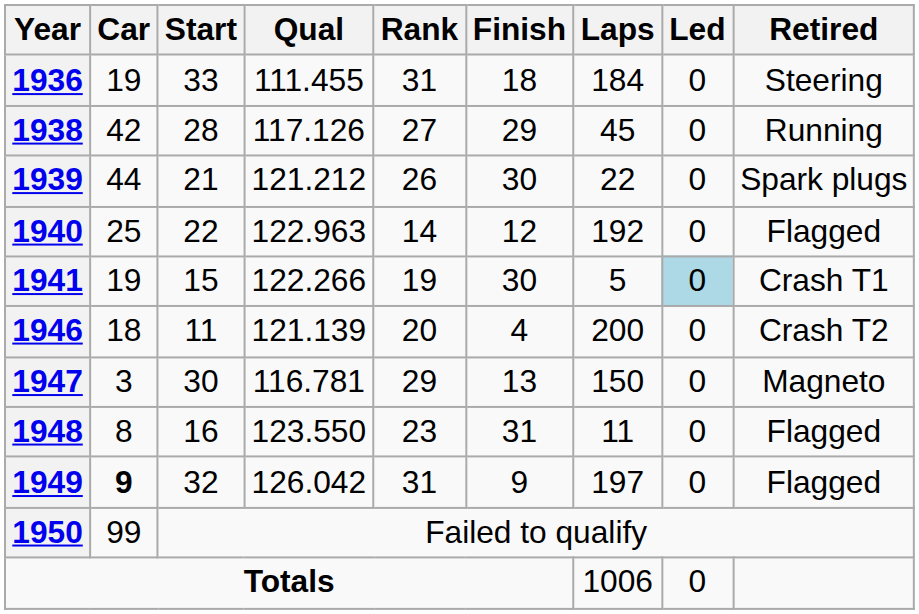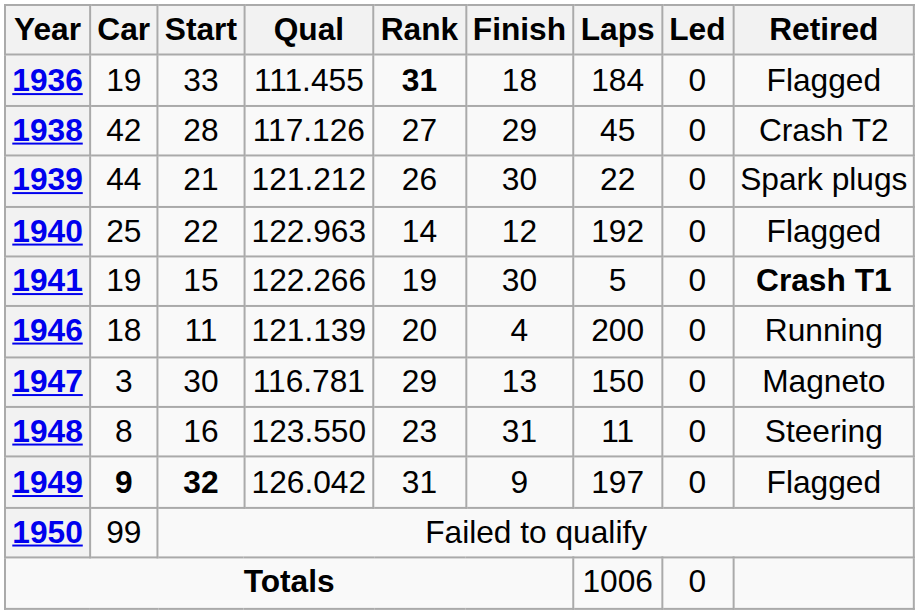1936 | Rank: normal -> bold
1936 | Retired: Steering -> Flagged
1938 | Retired: Running -> Crash T2
1941 | Led: lightblue background -> no background
1941 | Retired: normal -> bold
1946 | Retired: Crash T2 -> Running
1948 | Retired: Flagged -> Steering
1949 | Start: normal -> bold
